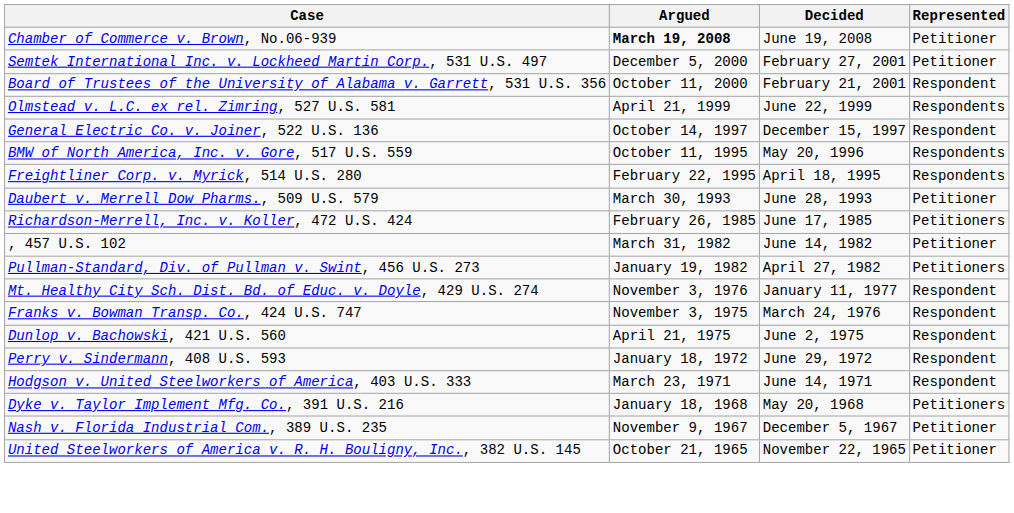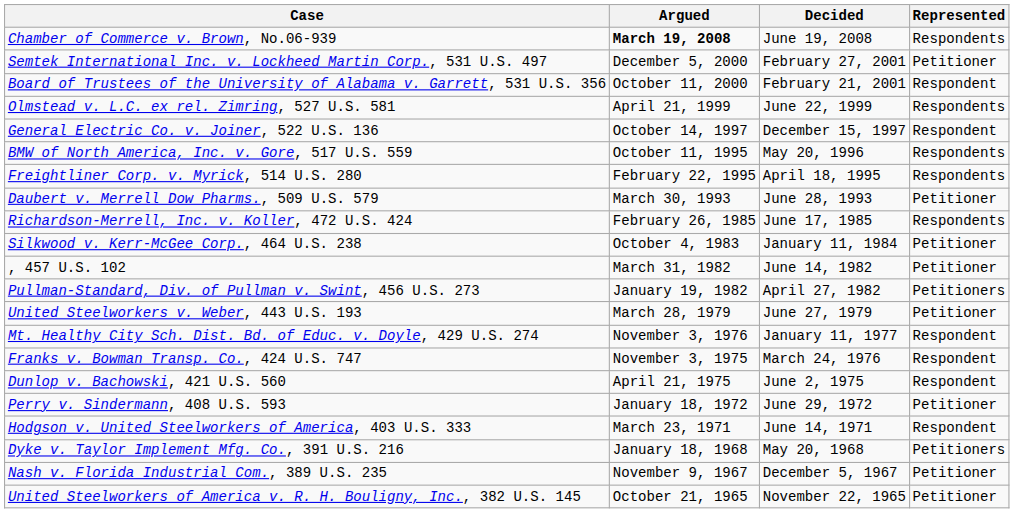Chamber of Commerce v. Brown, No.06-939 | Represented: Petitioner -> Respondents
Richardson-Merrell, Inc. v. Koller, 472 U.S. 424 | Represented: Petitioners -> Respondents
+ row: Silkwood v. Kerr-McGee Corp., 464 U.S. 238 | October 4, 1983 | January 11, 1984 | Petitioner
+ row: United Steelworkers v. Weber, 443 U.S. 193 | March 28, 1979 | June 27, 1979 | Petitioner
Perry v. Sindermann, 408 U.S. 593 | Represented: Respondent -> Petitioner
